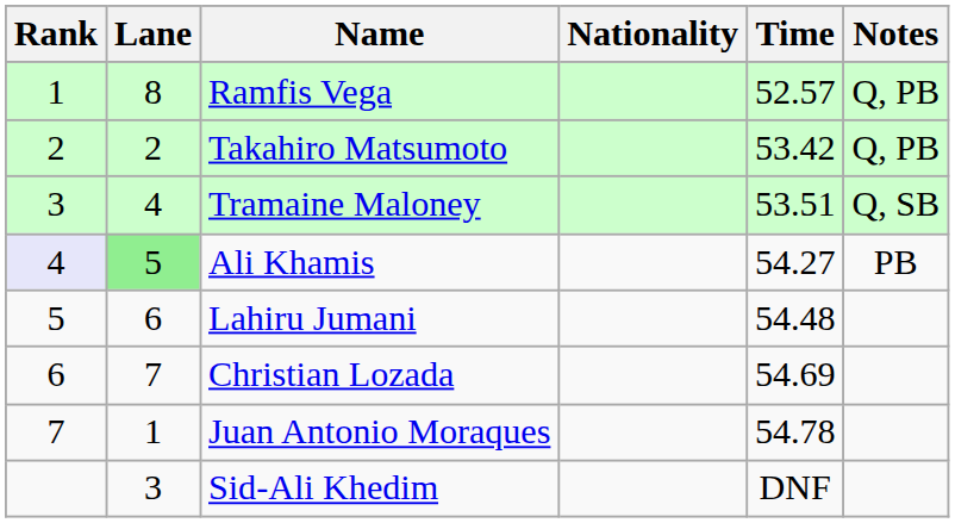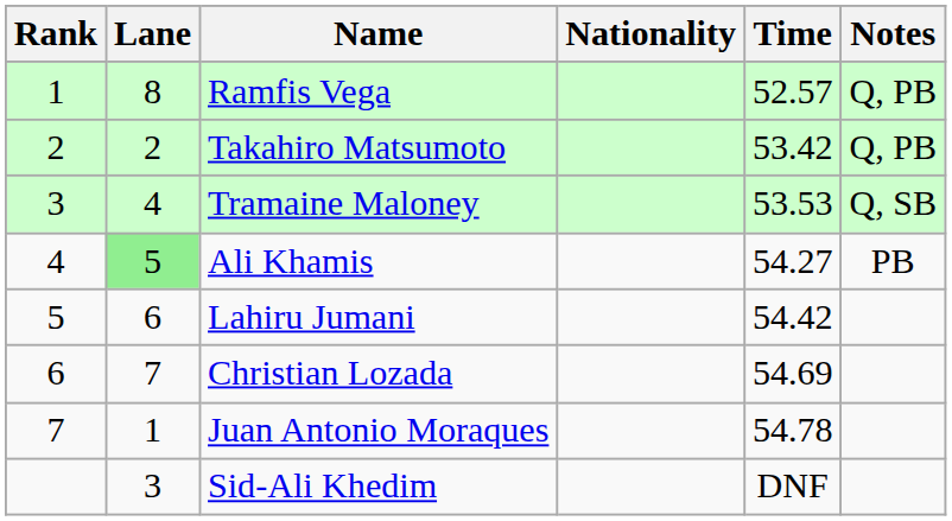Tramaine Maloney | Time: 53.51 -> 53.53
Ali Khamis | Rank: lavender background -> no background
Lahiru Jumani | Time: 54.48 -> 54.42
